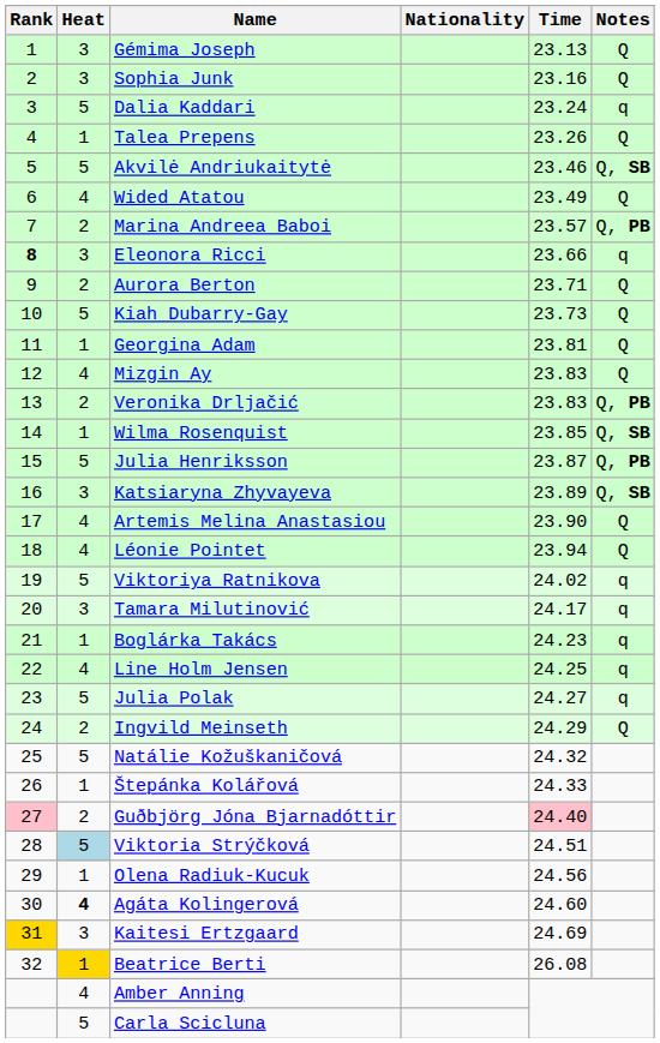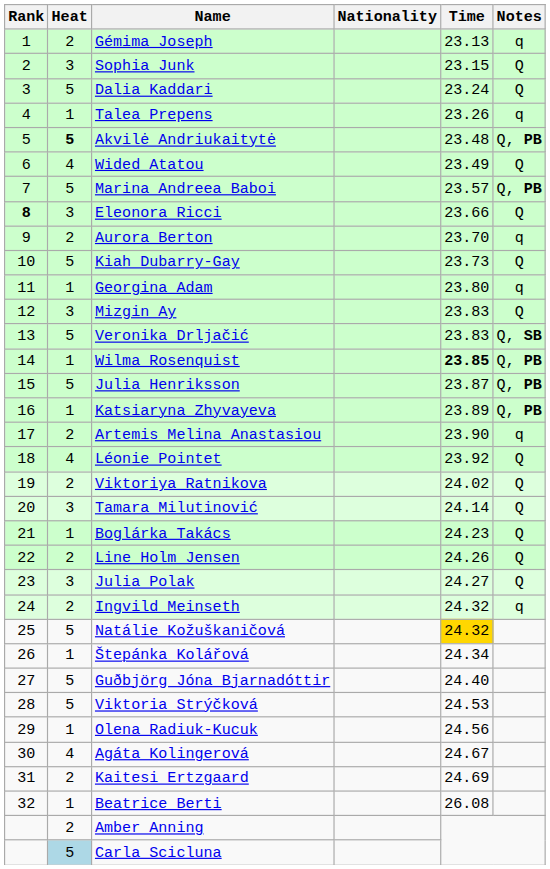Gémima Joseph | Heat: 3 -> 2
Gémima Joseph | Notes: Q -> q
Sophia Junk | Time: 23.16 -> 23.15
Dalia Kaddari | Notes: q -> Q
Talea Prepens | Notes: Q -> q
Akvilė Andriukaitytė | Heat: normal -> bold
Akvilė Andriukaitytė | Time: 23.46 -> 23.48
Akvilė Andriukaitytė | Notes: Q, SB -> Q, PB
Marina Andreea Baboi | Heat: 2 -> 5
Eleonora Ricci | Notes: q -> Q
Aurora Berton | Time: 23.71 -> 23.70
Aurora Berton | Notes: Q -> q
Georgina Adam | Time: 23.81 -> 23.80
Georgina Adam | Notes: Q -> q
Mizgin Ay | Heat: 4 -> 3
Veronika Drljačić | Heat: 2 -> 5
Veronika Drljačić | Notes: Q, PB -> Q, SB
Wilma Rosenquist | Time: normal -> bold
Wilma Rosenquist | Notes: Q, SB -> Q, PB
Katsiaryna Zhyvayeva | Heat: 3 -> 1
Katsiaryna Zhyvayeva | Notes: Q, SB -> Q, PB
Artemis Melina Anastasiou | Heat: 4 -> 2
Artemis Melina Anastasiou | Notes: Q -> q
Léonie Pointet | Time: 23.94 -> 23.92
Viktoriya Ratnikova | Heat: 5 -> 2
Viktoriya Ratnikova | Notes: q -> Q
Tamara Milutinović | Time: 24.17 -> 24.14
Tamara Milutinović | Notes: q -> Q
Boglárka Takács | Notes: q -> Q
Line Holm Jensen | Heat: 4 -> 2
Line Holm Jensen | Time: 24.25 -> 24.26
Line Holm Jensen | Notes: q -> Q
Julia Polak | Heat: 5 -> 3
Julia Polak | Notes: q -> Q
Ingvild Meinseth | Time: 24.29 -> 24.32
Ingvild Meinseth | Notes: Q -> q
Natálie Kožuškaničová | Time: no background -> gold background
Štepánka Kolářová | Time: 24.33 -> 24.34
Guðbjörg Jóna Bjarnadóttir | Rank: pink background -> no background
Guðbjörg Jóna Bjarnadóttir | Heat: 2 -> 5
Guðbjörg Jóna Bjarnadóttir | Time: pink background -> no background
Viktoria Strýčková | Heat: lightblue background -> no background
Viktoria Strýčková | Time: 24.51 -> 24.53
Agáta Kolingerová | Heat: bold -> normal
Agáta Kolingerová | Time: 24.60 -> 24.67
Kaitesi Ertzgaard | Rank: gold background -> no background
Kaitesi Ertzgaard | Heat: 3 -> 2
Beatrice Berti | Heat: gold background -> no background
Amber Anning | Heat: 4 -> 2
Carla Scicluna | Heat: no background -> lightblue background
